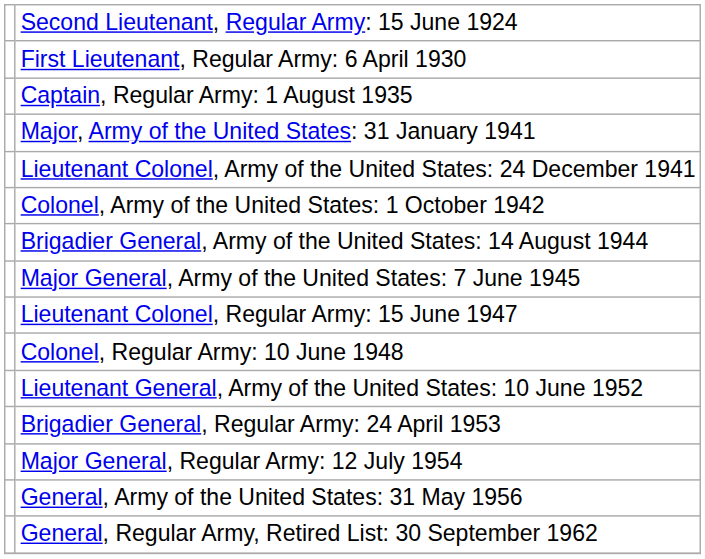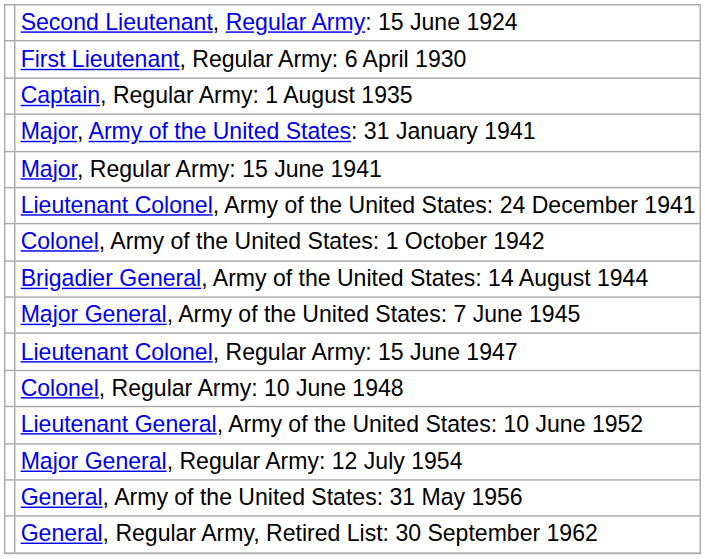+ row: Major, Regular Army: 15 June 1941
- row: Brigadier General, Regular Army: 24 April 1953
